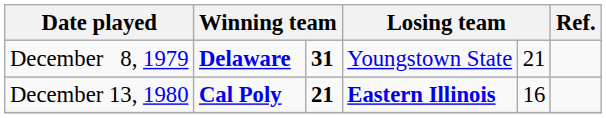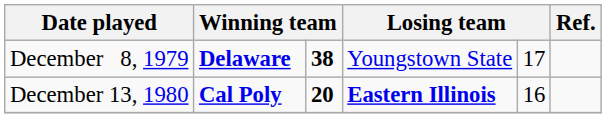December 8, 1979 | column 3: 31 -> 38
December 8, 1979 | column 5: 21 -> 17
December 13, 1980 | column 3: 21 -> 20
